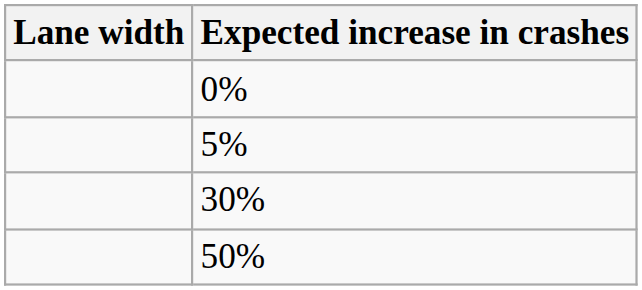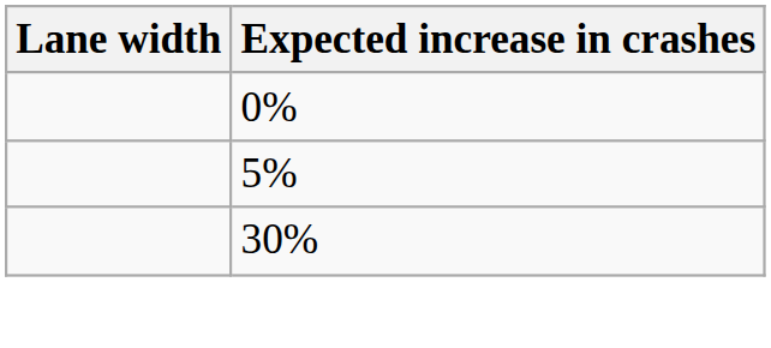- row: 50%
